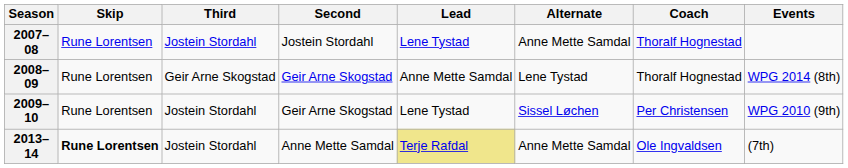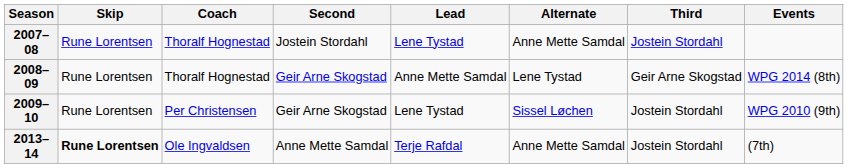columns swapped: Third <-> Coach
2013–14 | Lead: khaki background -> no background
